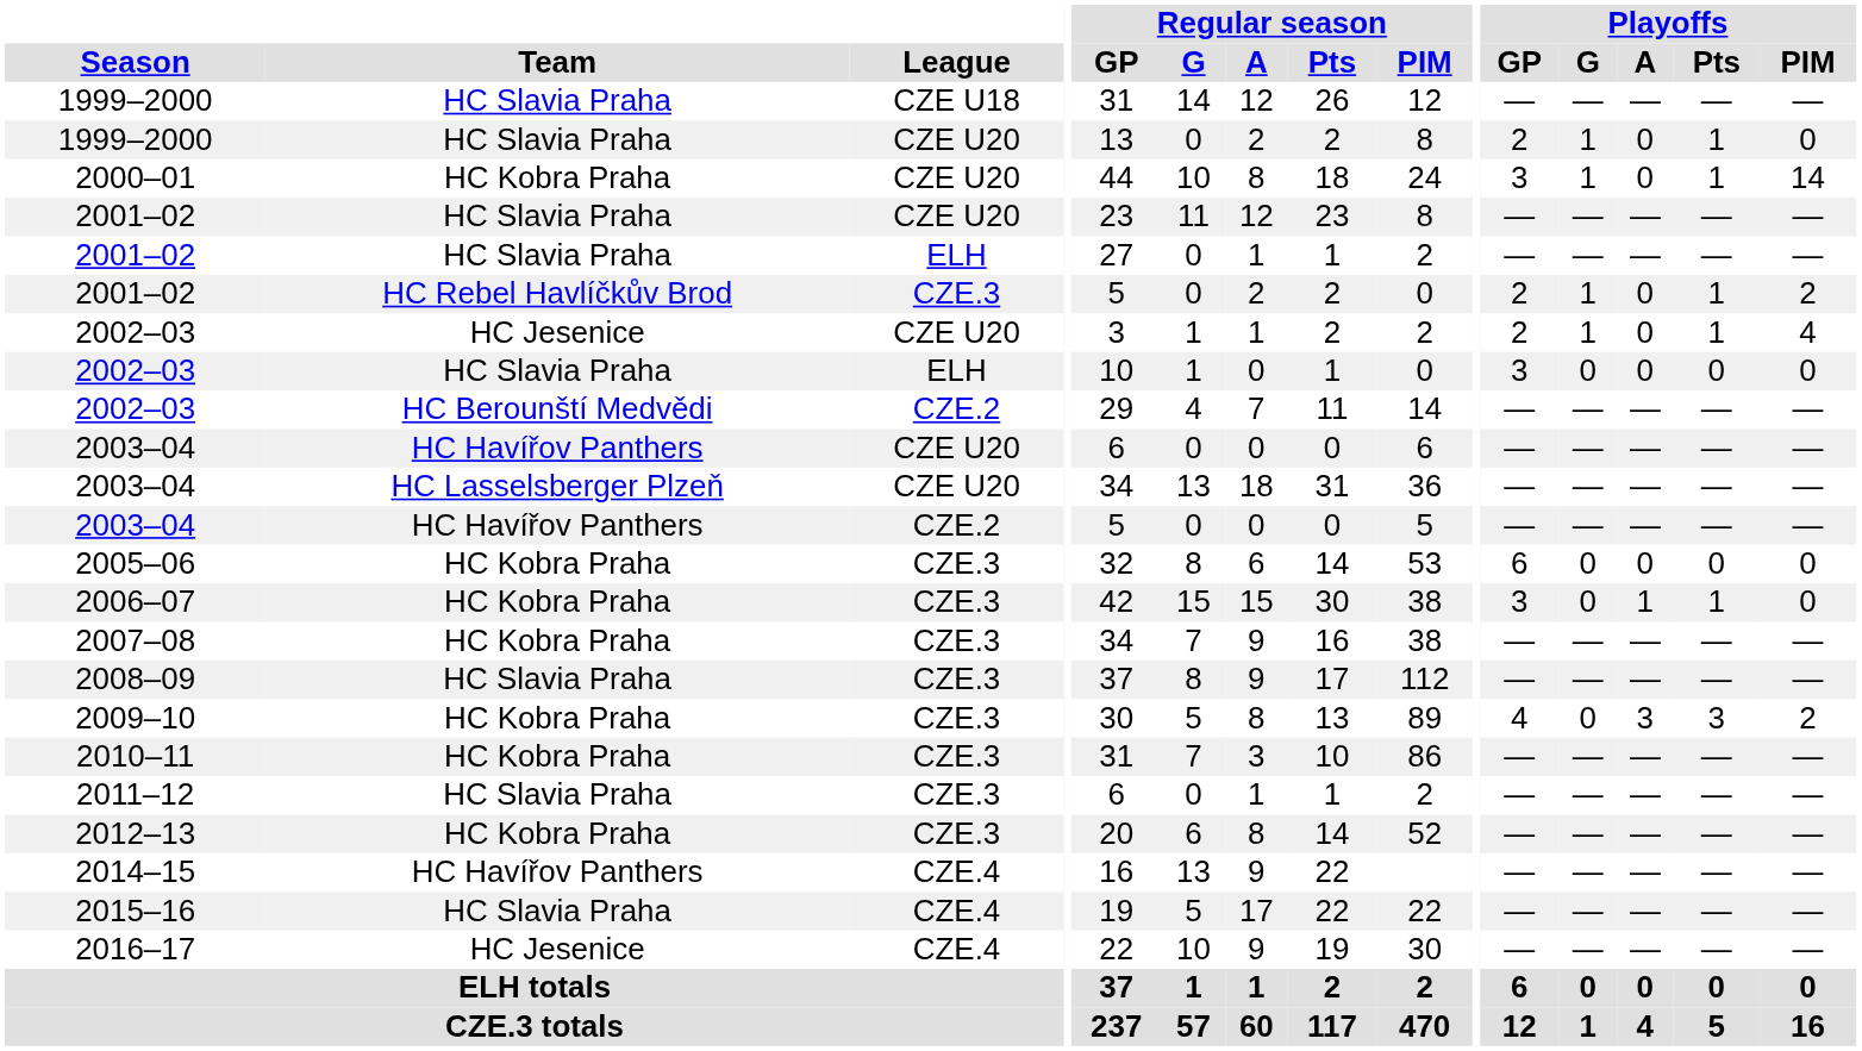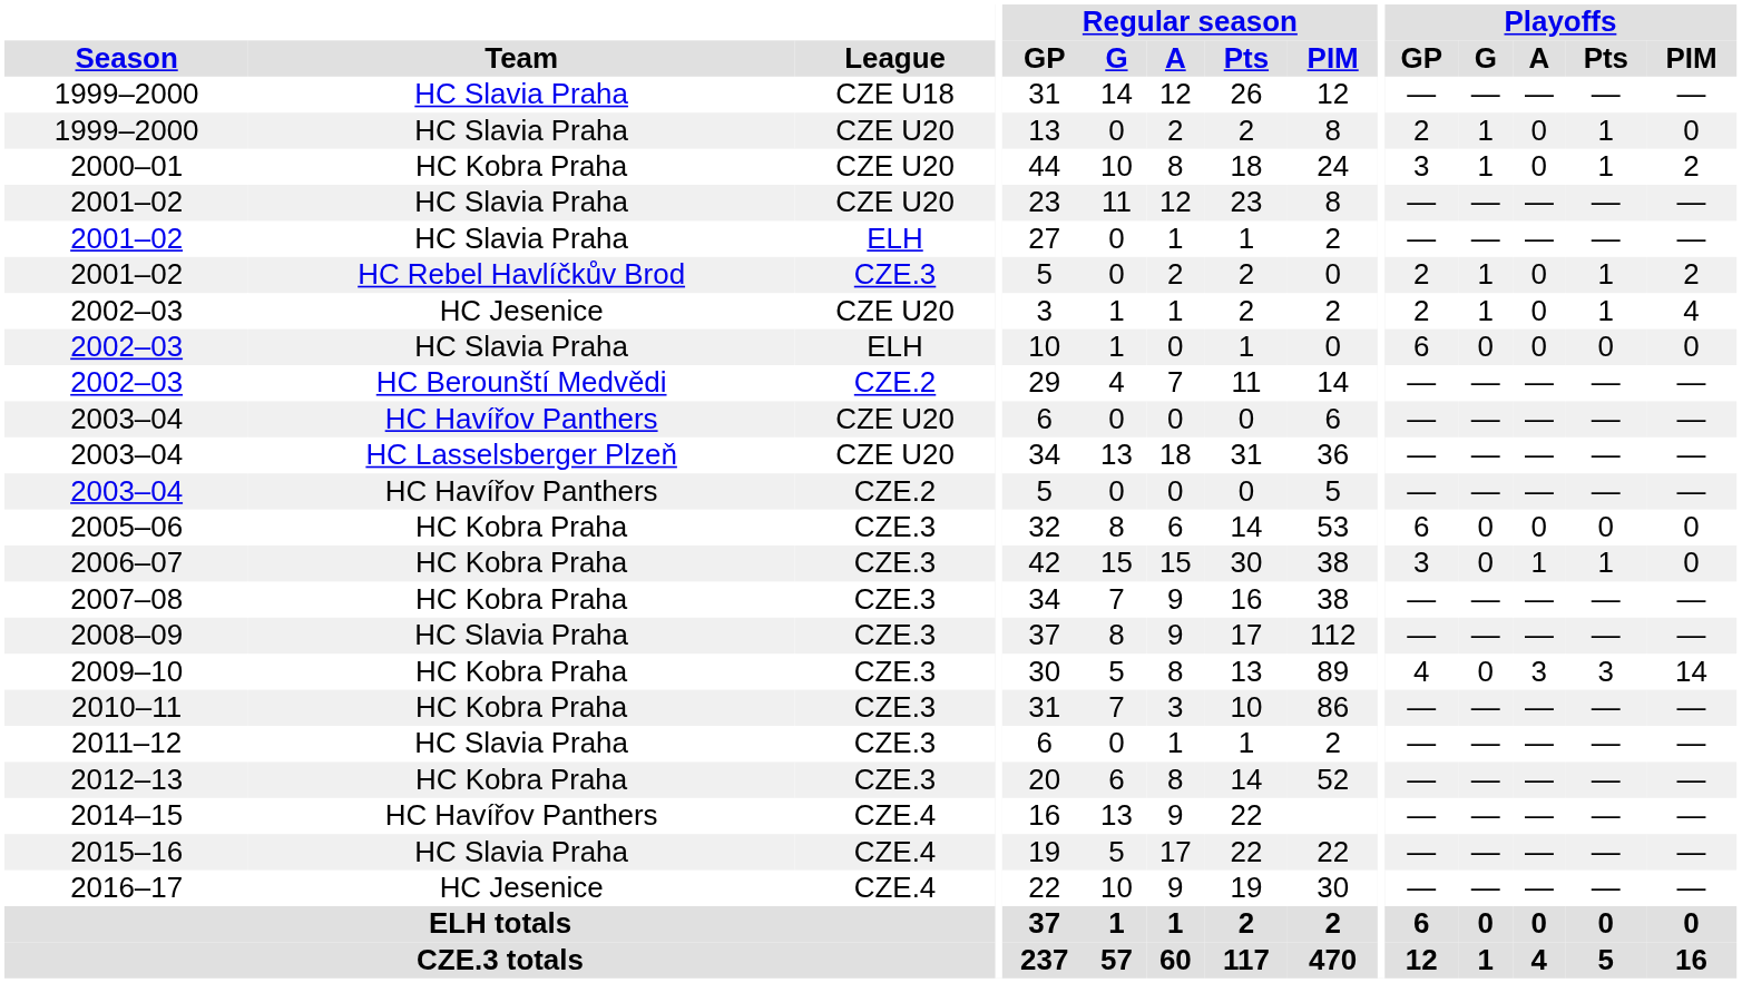2000–01 | Playoffs / PIM: 14 -> 2
2002–03 / ELH | Playoffs / GP: 3 -> 6
2009–10 | Playoffs / PIM: 2 -> 14
